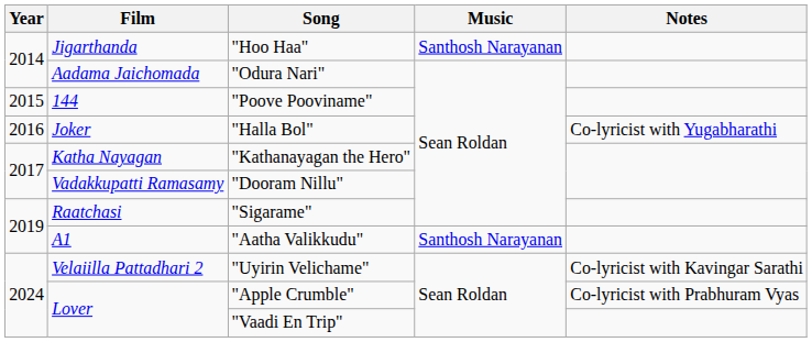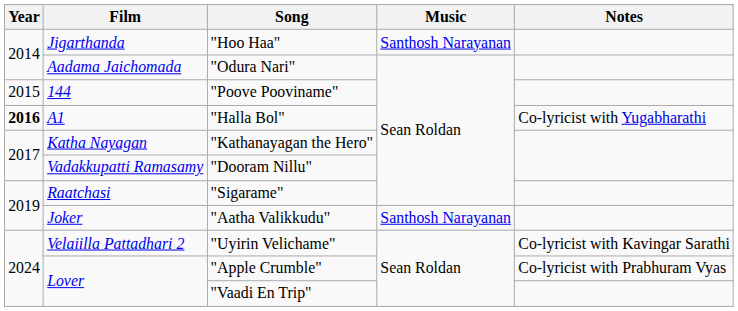"Halla Bol" | Year: normal -> bold
"Halla Bol" | Film: Joker -> A1
"Aatha Valikkudu" | Film: A1 -> Joker
